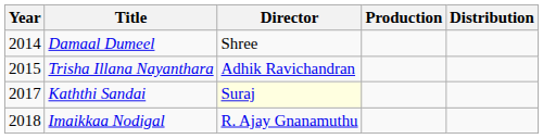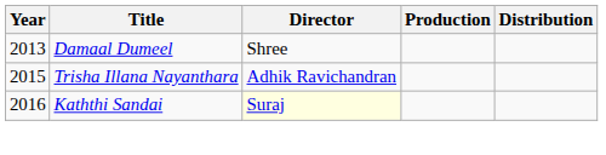Damaal Dumeel | Year: 2014 -> 2013
Kaththi Sandai | Year: 2017 -> 2016
- row: 2018 | Imaikkaa Nodigal | R. Ajay Gnanamuthu
